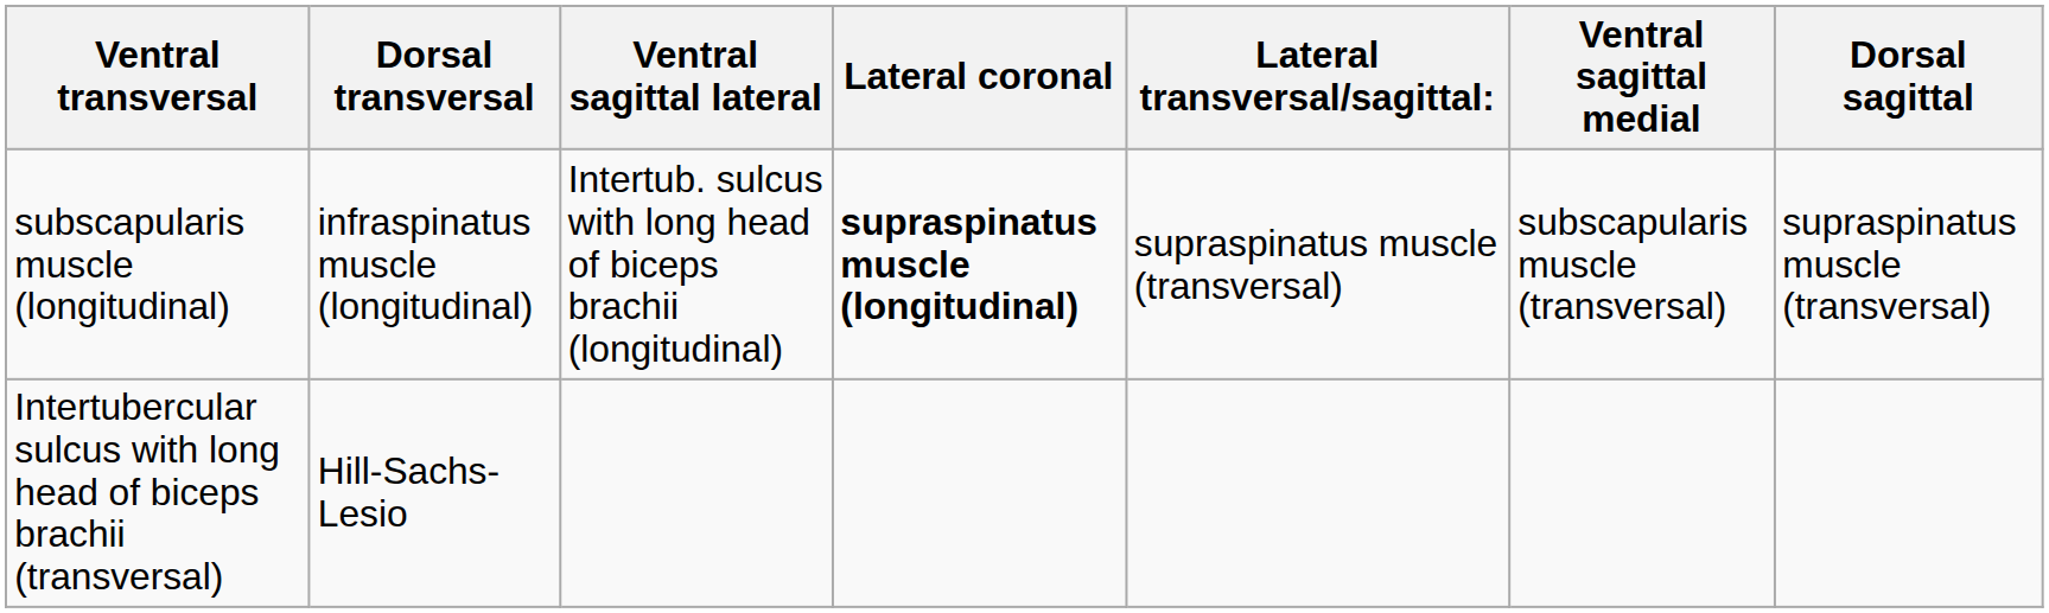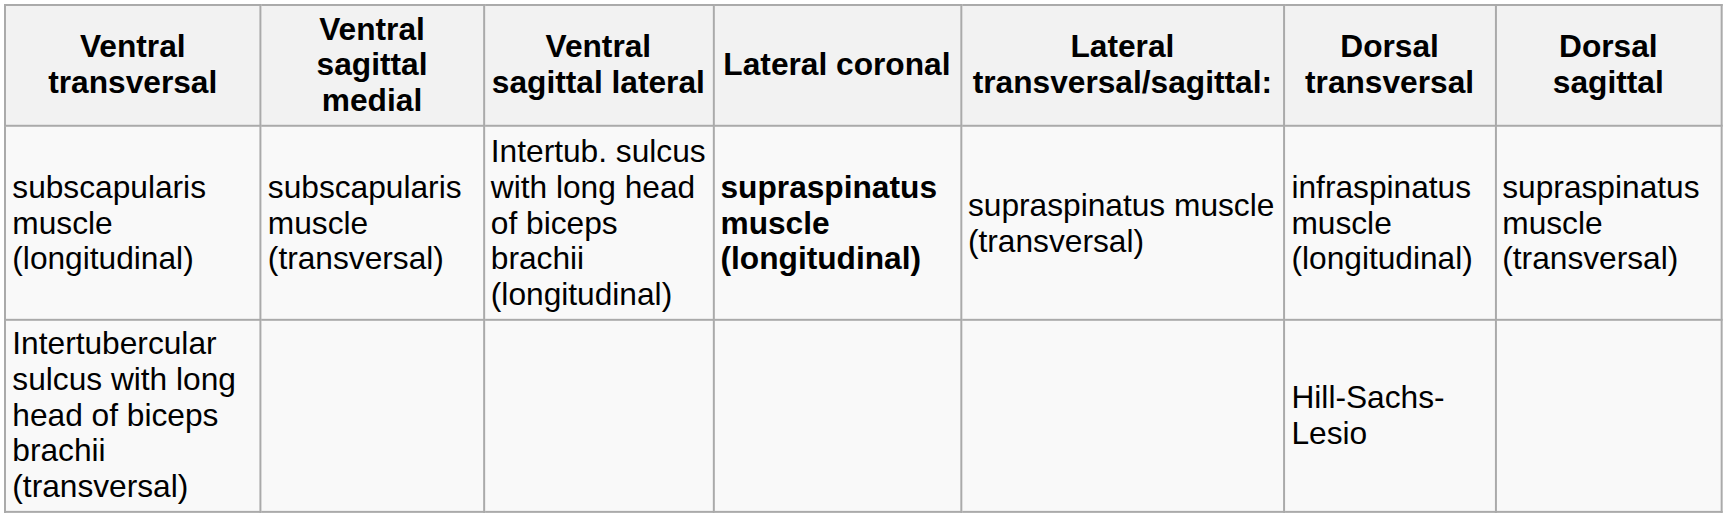columns swapped: Ventral sagittal medial <-> Dorsal transversal
